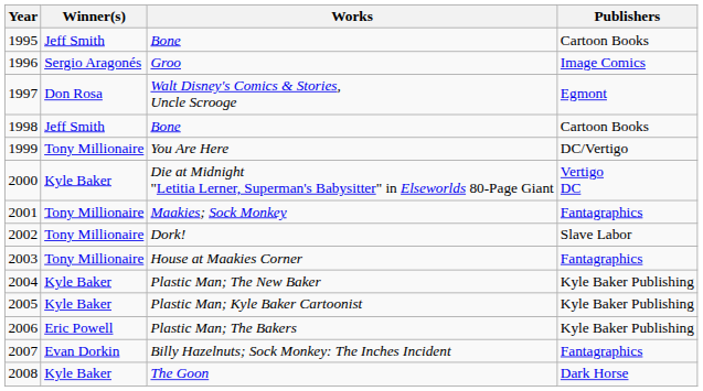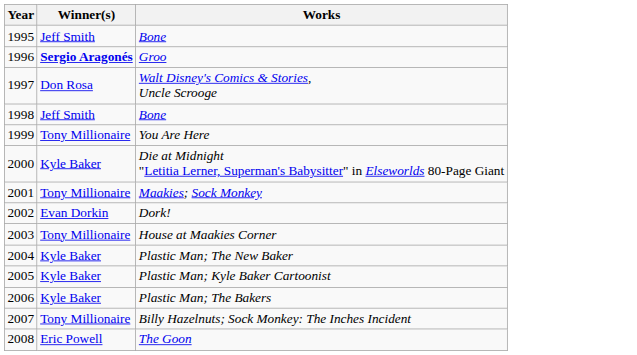- column: Publishers | Cartoon Books | Image Comics | Egmont | Cartoon Books | DC/Vertigo | Vertigo DC | Fantagraphics | Slave Labor | Fantagraphics | Kyle Baker Publishing | Kyle Baker Publishing | Kyle Baker Publishing | Fantagraphics | Dark Horse
Groo | Winner(s): normal -> bold
Dork! | Winner(s): Tony Millionaire -> Evan Dorkin
Plastic Man; The Bakers | Winner(s): Eric Powell -> Kyle Baker
Billy Hazelnuts; Sock Monkey: The Inches Incident | Winner(s): Evan Dorkin -> Tony Millionaire
The Goon | Winner(s): Kyle Baker -> Eric Powell
